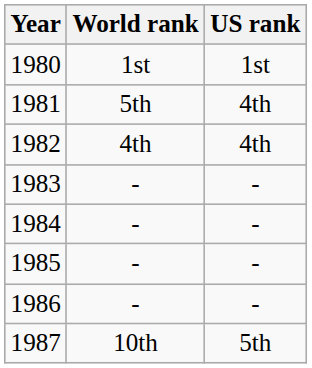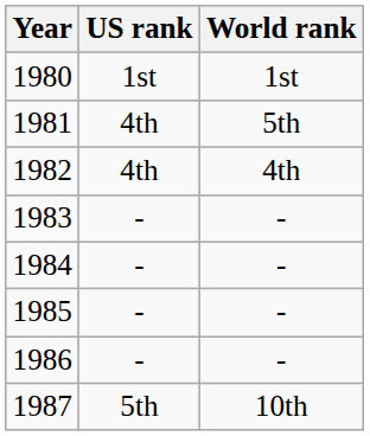columns swapped: World rank <-> US rank
